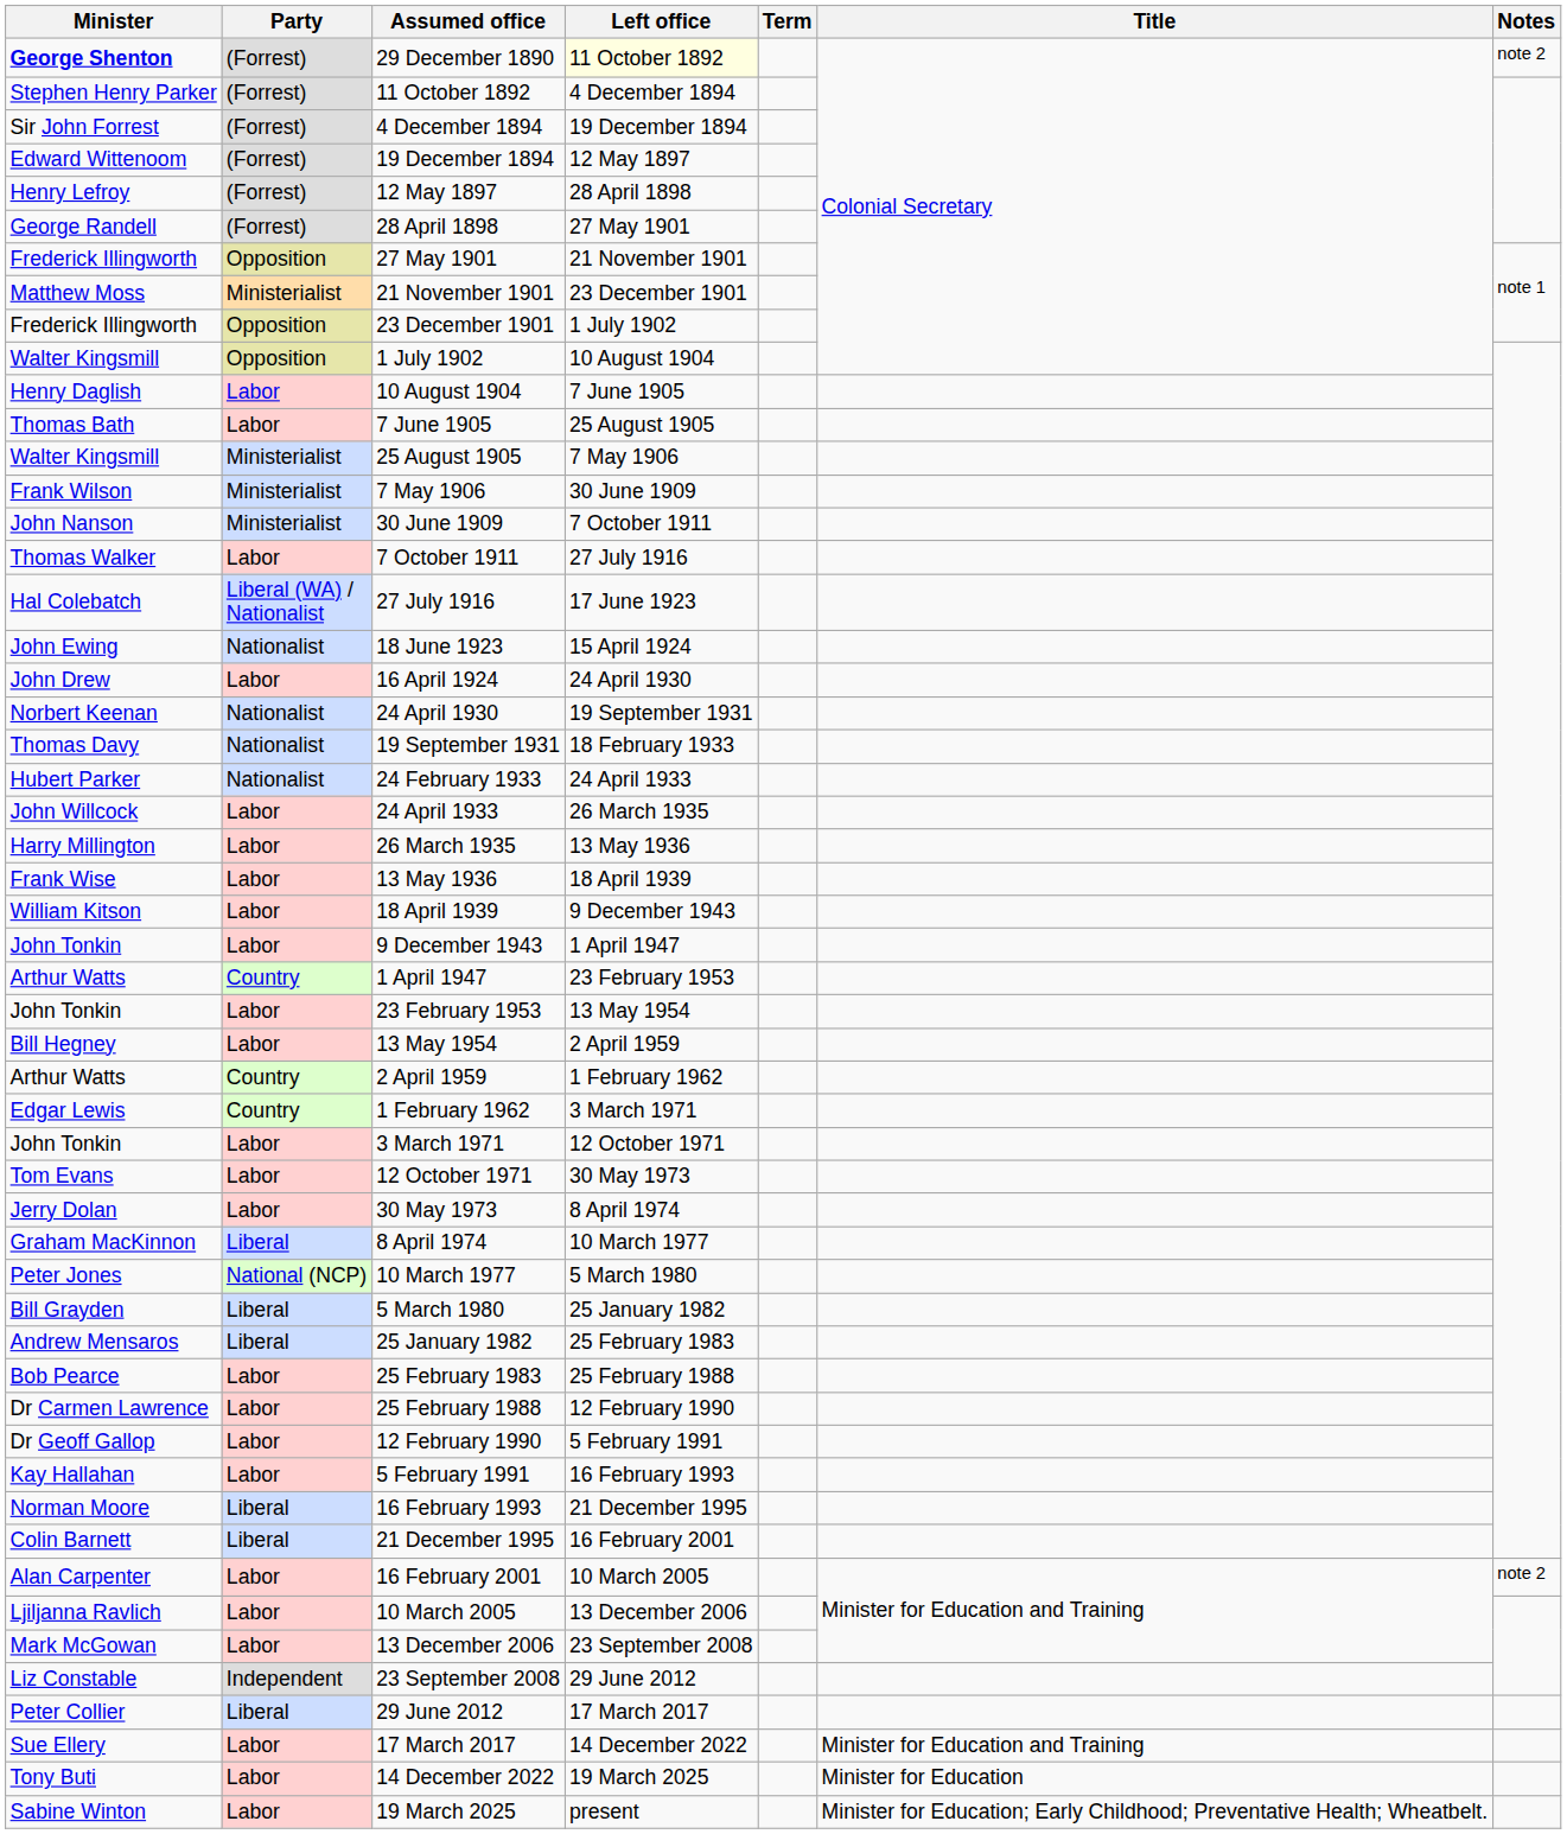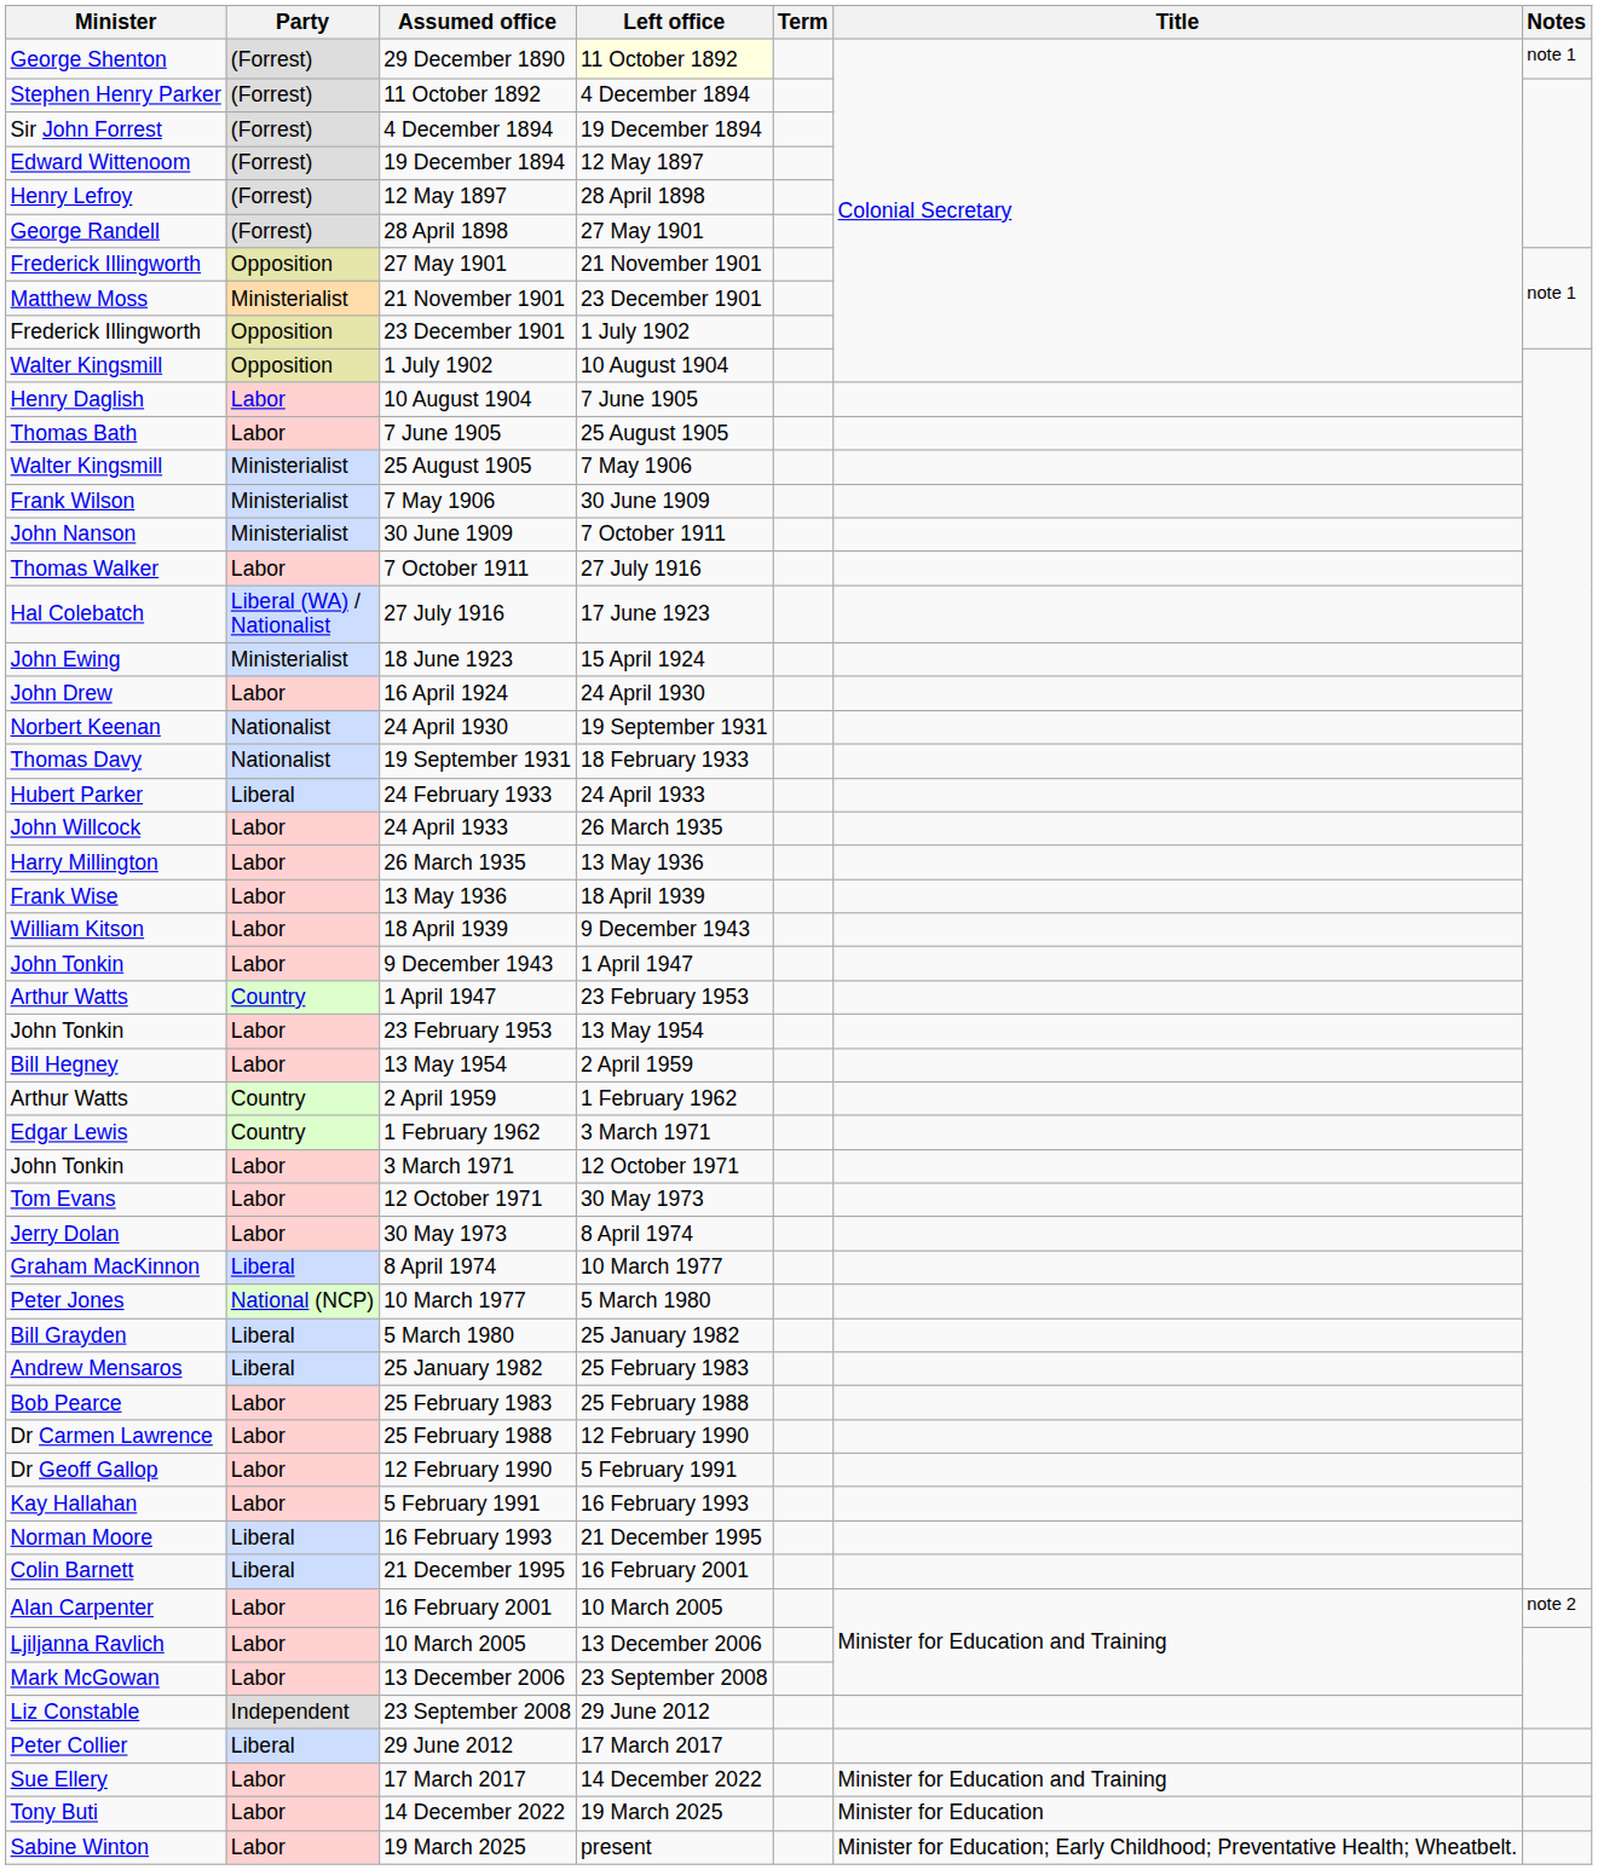29 December 1890 | Minister: bold -> normal
29 December 1890 | Notes: note 2 -> note 1
18 June 1923 | Party: Nationalist -> Ministerialist
24 February 1933 | Party: Nationalist -> Liberal
